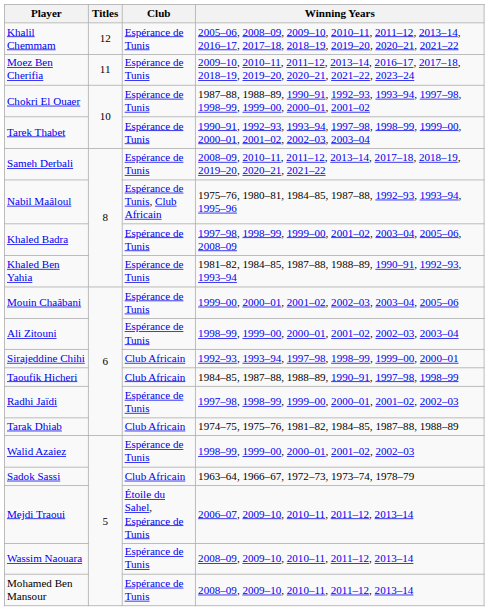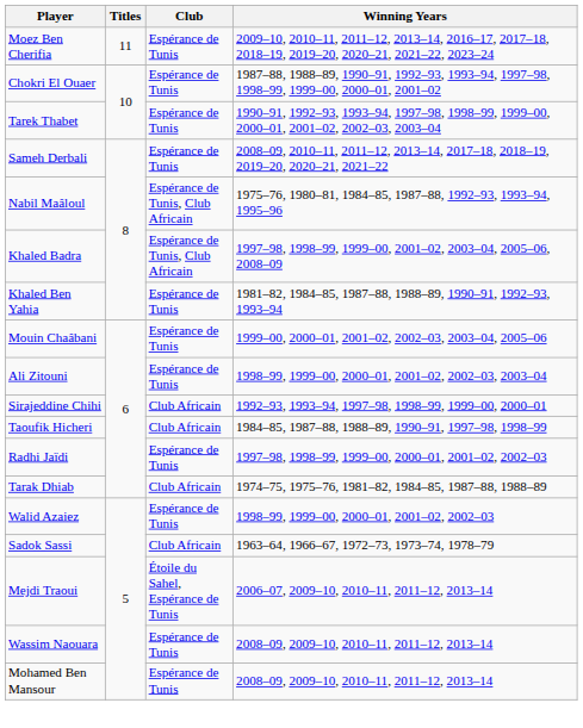- row: Khalil Chemmam | 12 | Espérance de Tunis | 2005–06, 2008–09, 2009–10, 2010–11, 2011–12, 2013–14, 2016–17, 2017–18, 2018–19, 2019–20, 2020–21, 2021–22
Khaled Badra | Club: Espérance de Tunis -> Espérance de Tunis, Club Africain
